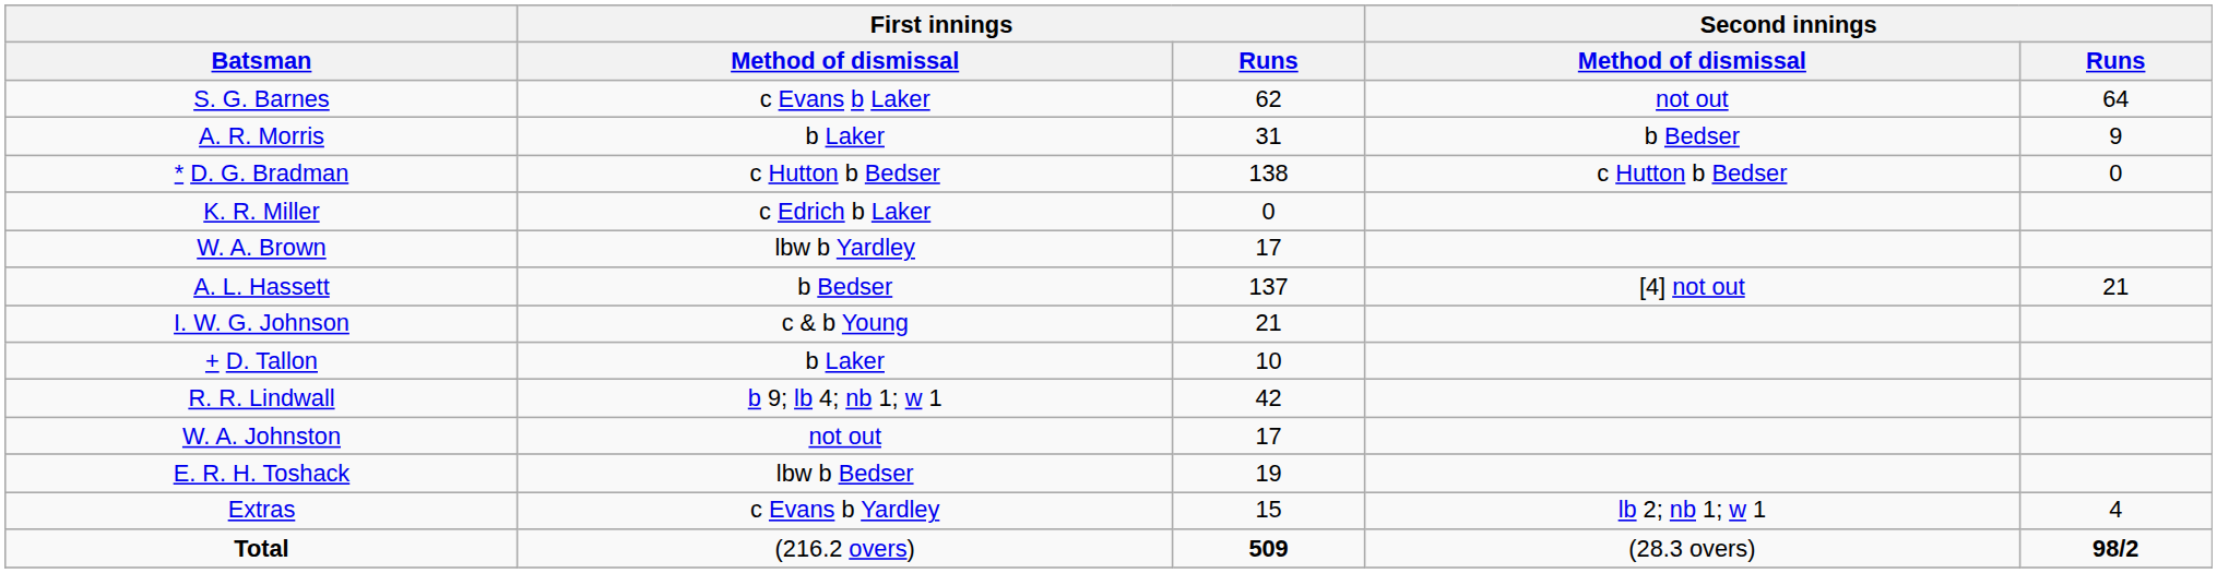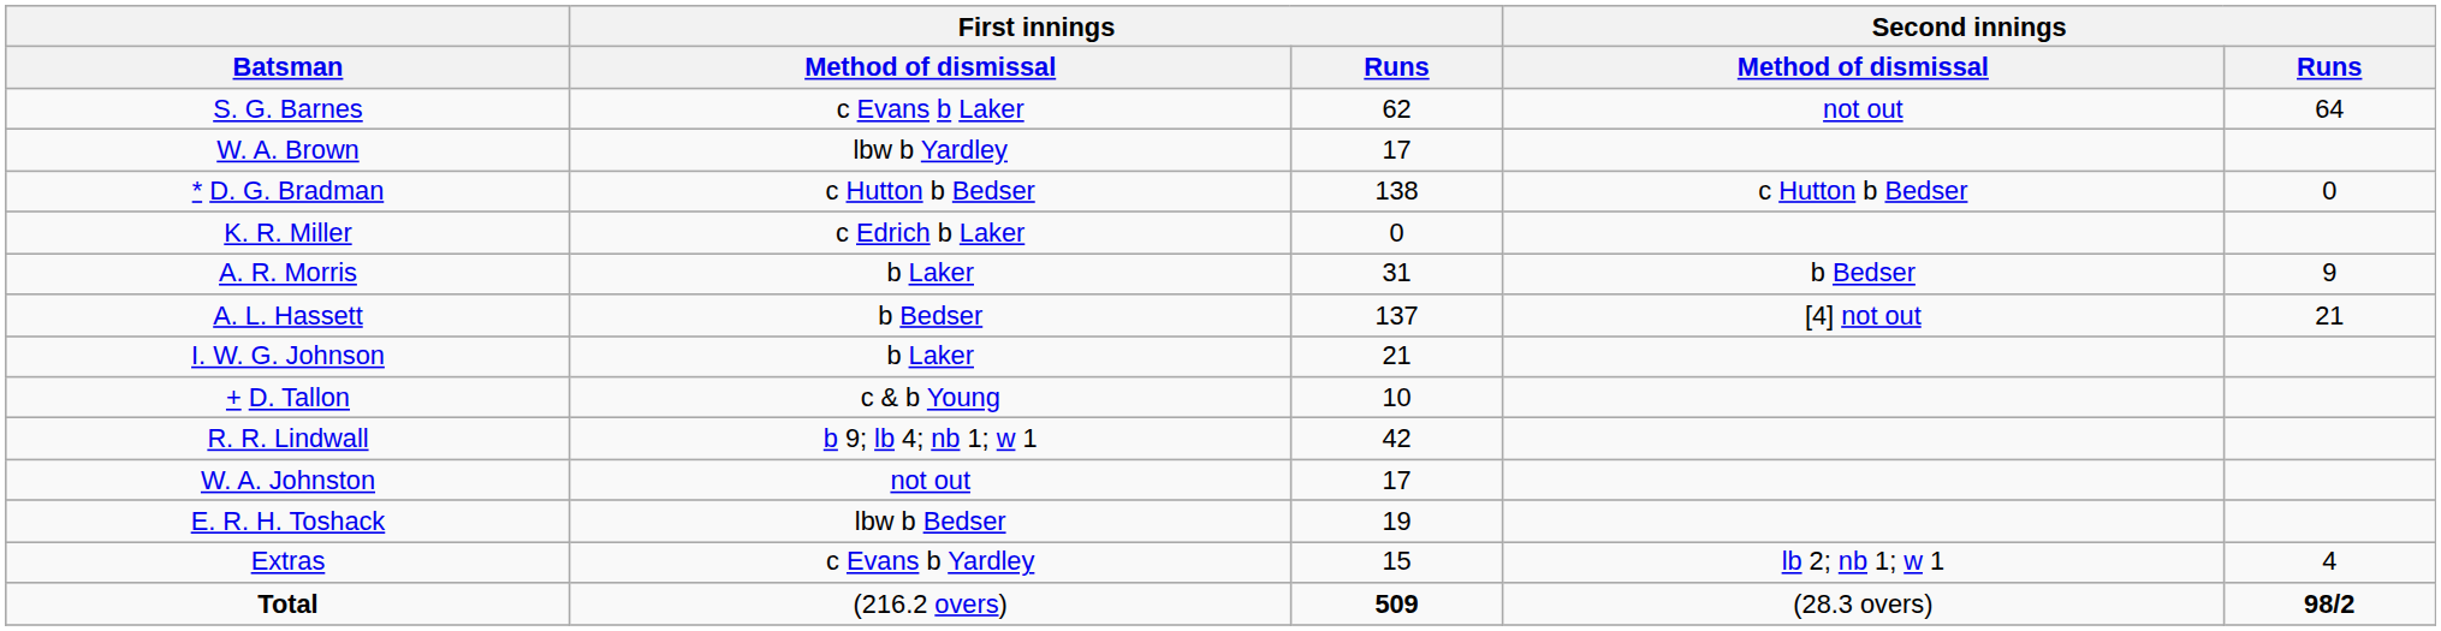rows swapped: A. R. Morris <-> W. A. Brown
I. W. G. Johnson | First innings / Method of dismissal: c & b Young -> b Laker
+ D. Tallon | First innings / Method of dismissal: b Laker -> c & b Young
